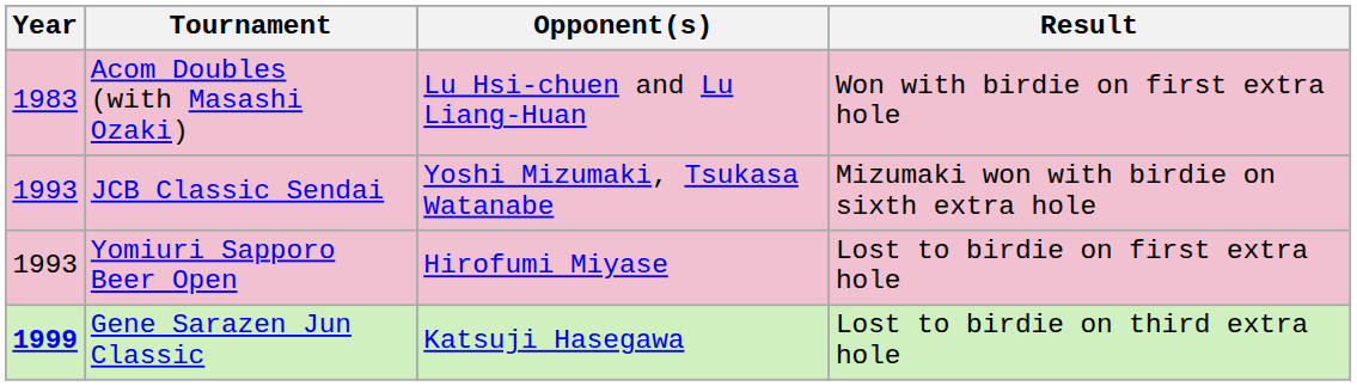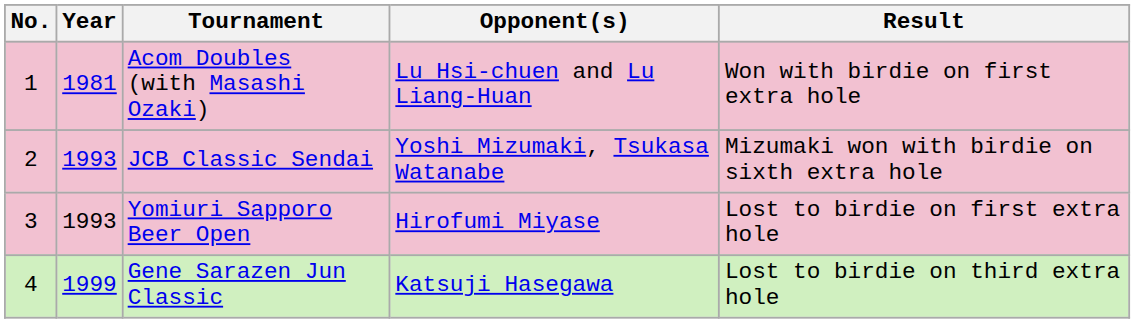+ column: No. | 1 | 2 | 3 | 4
Acom Doubles (with Masashi Ozaki) | Year: 1983 -> 1981
Gene Sarazen Jun Classic | Year: bold -> normal
